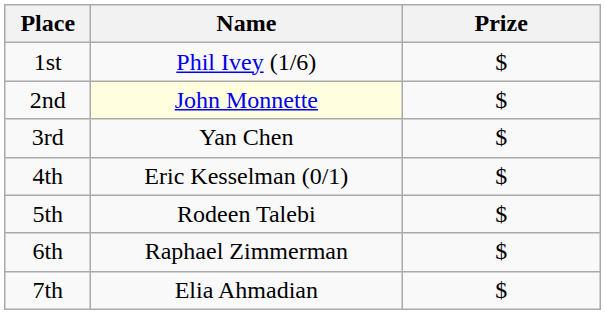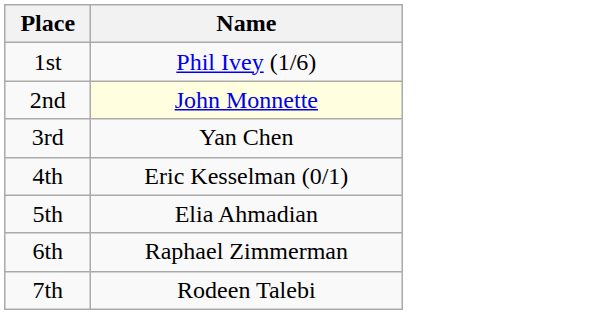- column: Prize | $ | $ | $ | $ | $ | $ | $
5th | Name: Rodeen Talebi -> Elia Ahmadian
7th | Name: Elia Ahmadian -> Rodeen Talebi
